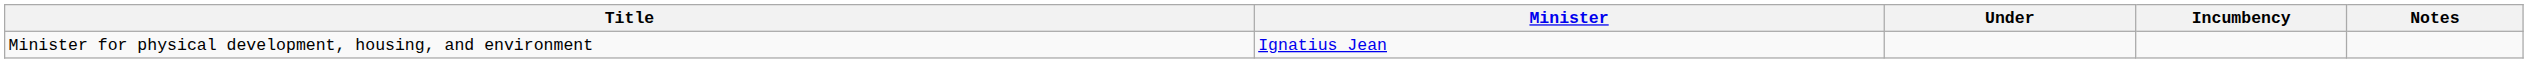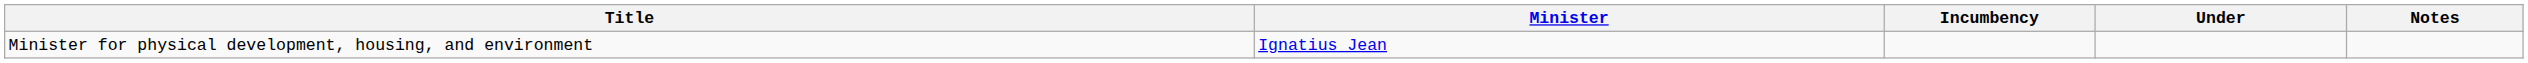columns swapped: Incumbency <-> Under
